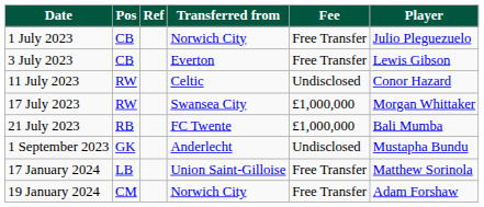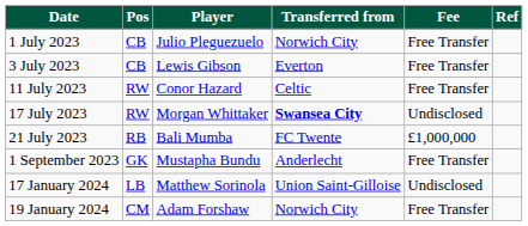columns swapped: Player <-> Ref
11 July 2023 | Fee: Undisclosed -> Free Transfer
17 July 2023 | Transferred from: normal -> bold
17 July 2023 | Fee: £1,000,000 -> Undisclosed
1 September 2023 | Fee: Undisclosed -> Free Transfer
17 January 2024 | Fee: Free Transfer -> Undisclosed
